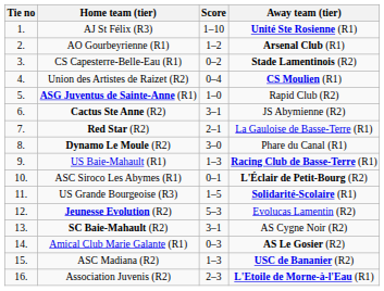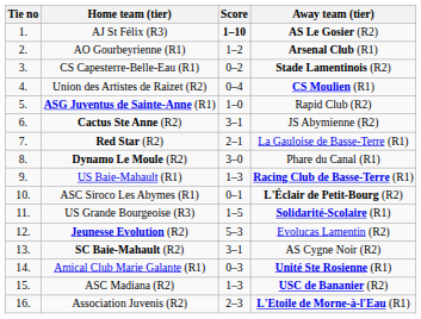AJ St Félix (R3) | Score: normal -> bold
AJ St Félix (R3) | Away team (tier): Unité Ste Rosienne (R1) -> AS Le Gosier (R2)
Amical Club Marie Galante (R1) | Away team (tier): AS Le Gosier (R2) -> Unité Ste Rosienne (R1)
